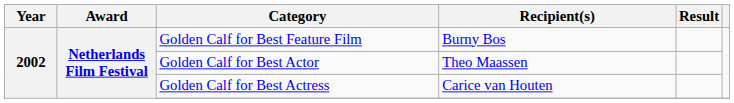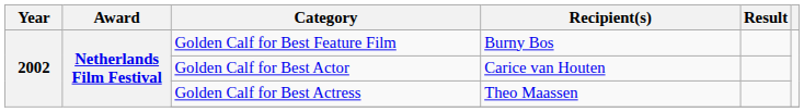Golden Calf for Best Actor | Recipient(s): Theo Maassen -> Carice van Houten
Golden Calf for Best Actress | Recipient(s): Carice van Houten -> Theo Maassen
